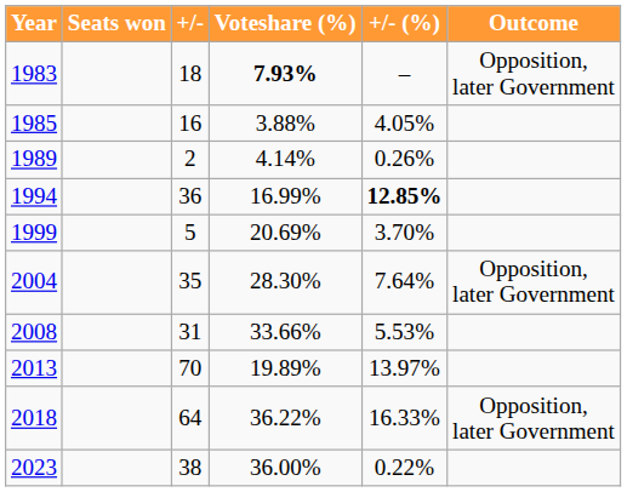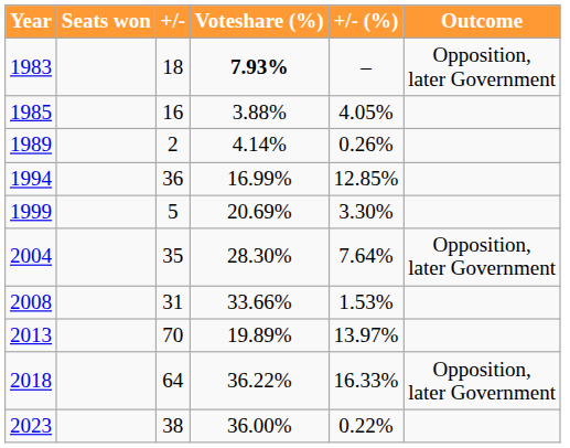1994 | +/- (%): bold -> normal
1999 | +/- (%): 3.70% -> 3.30%
2008 | +/- (%): 5.53% -> 1.53%
